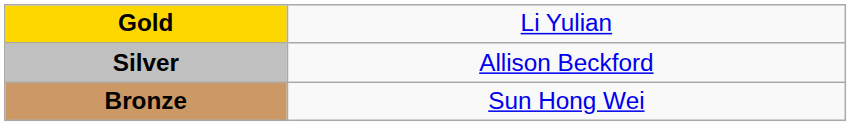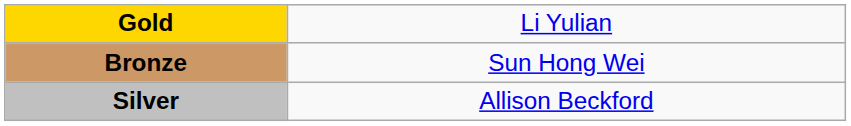rows swapped: Silver <-> Bronze
